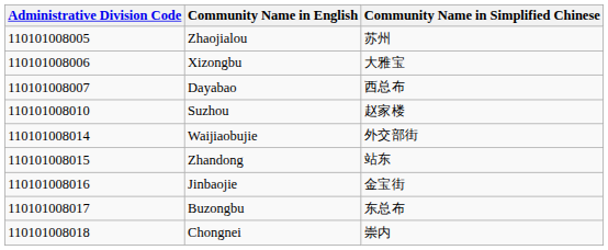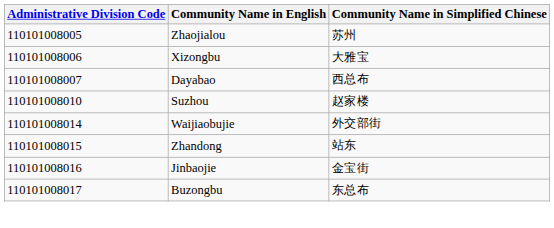- row: 110101008018 | Chongnei | 崇内
